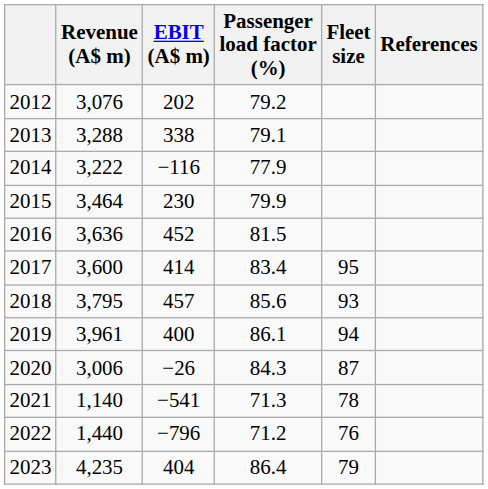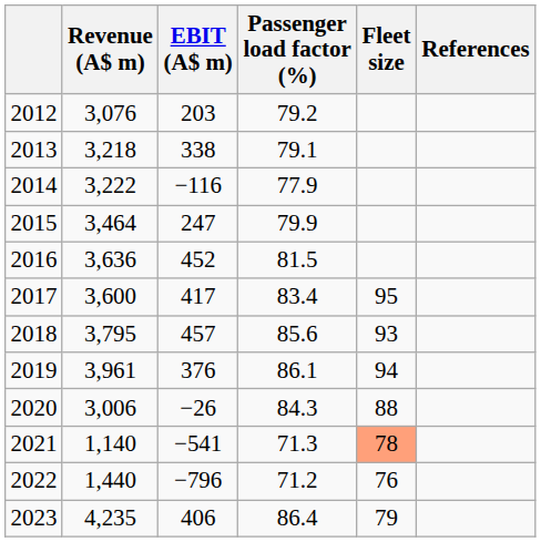2012 | EBIT (A$ m): 202 -> 203
2013 | Revenue (A$ m): 3,288 -> 3,218
2015 | EBIT (A$ m): 230 -> 247
2017 | EBIT (A$ m): 414 -> 417
2019 | EBIT (A$ m): 400 -> 376
2020 | Fleet size: 87 -> 88
2021 | Fleet size: no background -> lightsalmon background
2023 | EBIT (A$ m): 404 -> 406
